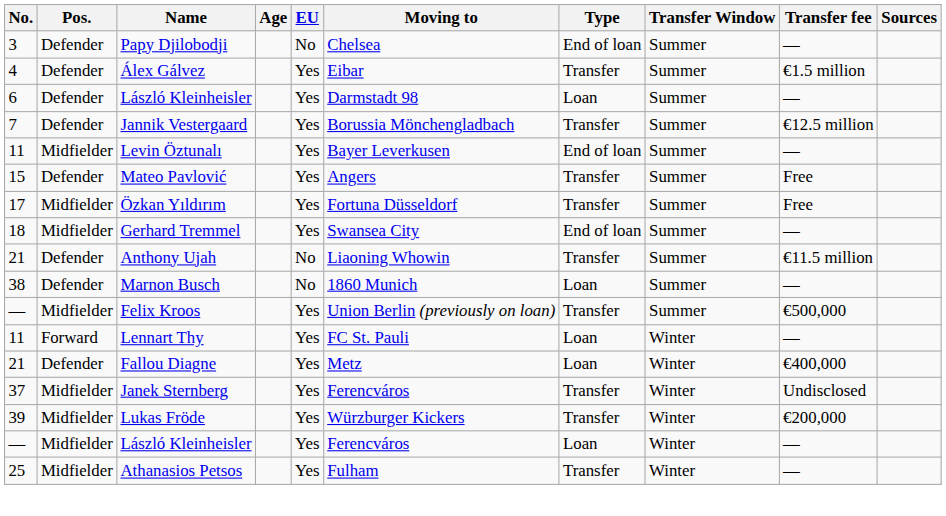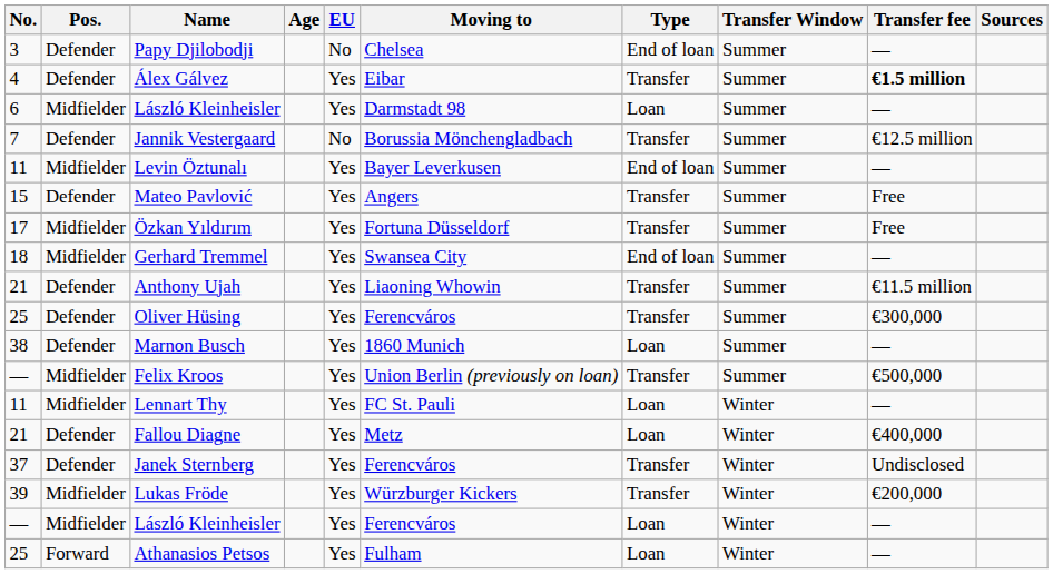Álex Gálvez | Transfer fee: normal -> bold
6 / László Kleinheisler | Pos.: Defender -> Midfielder
Jannik Vestergaard | EU: Yes -> No
Anthony Ujah | EU: No -> Yes
+ row: 25 | Defender | Oliver Hüsing | Yes | Ferencváros | Transfer | Summer | €300,000
Marnon Busch | EU: No -> Yes
Lennart Thy | Pos.: Forward -> Midfielder
Janek Sternberg | Pos.: Midfielder -> Defender
Athanasios Petsos | Pos.: Midfielder -> Forward
Athanasios Petsos | Type: Transfer -> Loan
